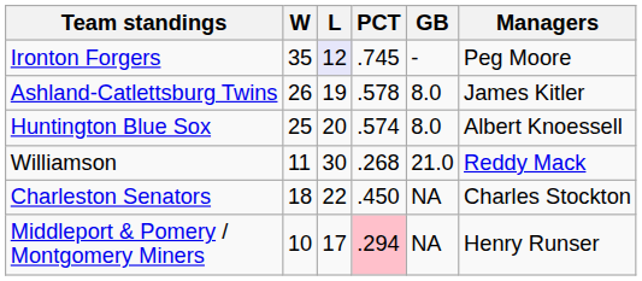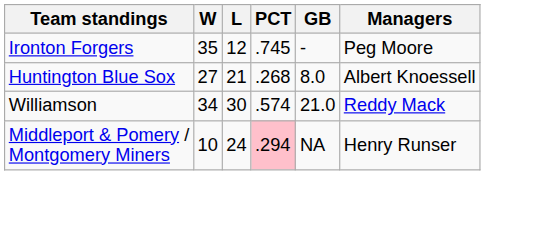Ironton Forgers | L: lavender background -> no background
- row: Ashland-Catlettsburg Twins | 26 | 19 | .578 | 8.0 | James Kitler
Huntington Blue Sox | W: 25 -> 27
Huntington Blue Sox | L: 20 -> 21
Huntington Blue Sox | PCT: .574 -> .268
Williamson | W: 11 -> 34
Williamson | PCT: .268 -> .574
- row: Charleston Senators | 18 | 22 | .450 | NA | Charles Stockton
Middleport & Pomery / Montgomery Miners | L: 17 -> 24
